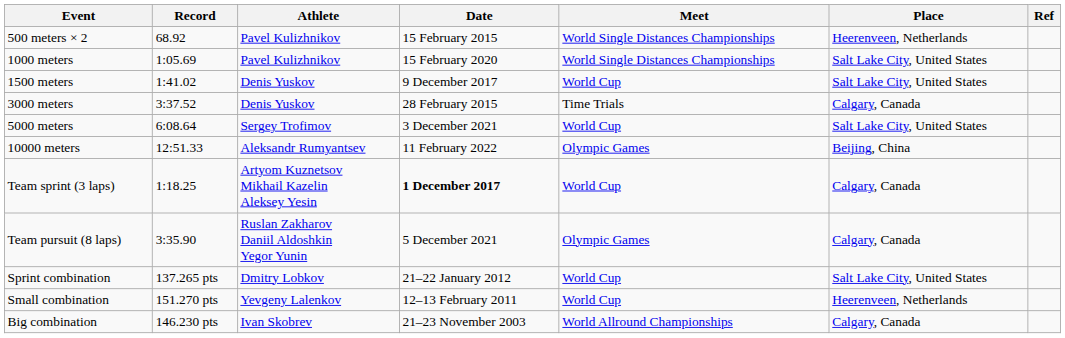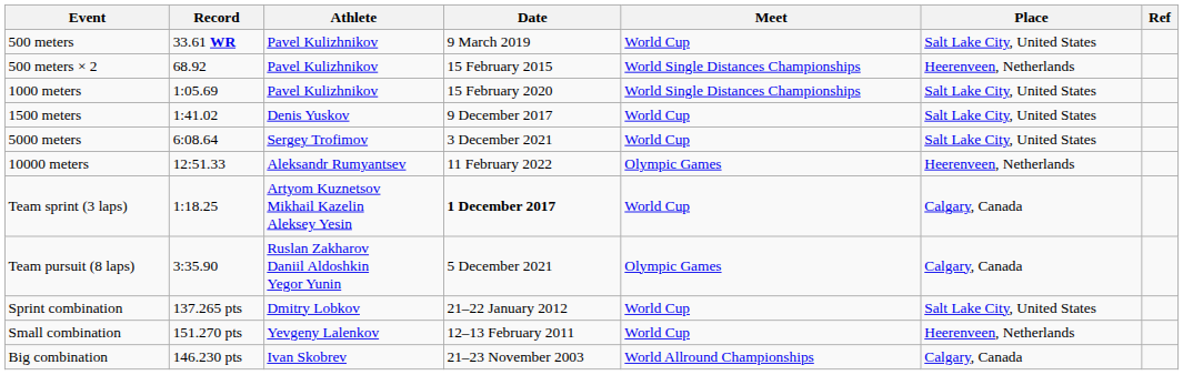+ row: 500 meters | 33.61 WR | Pavel Kulizhnikov | 9 March 2019 | World Cup | Salt Lake City, United States
- row: 3000 meters | 3:37.52 | Denis Yuskov | 28 February 2015 | Time Trials | Calgary, Canada
10000 meters | Place: Beijing, China -> Heerenveen, Netherlands
